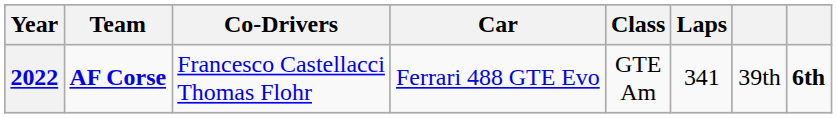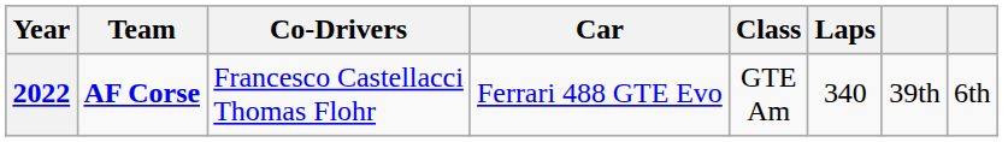2022 | Laps: 341 -> 340
2022 | column 8: bold -> normal
